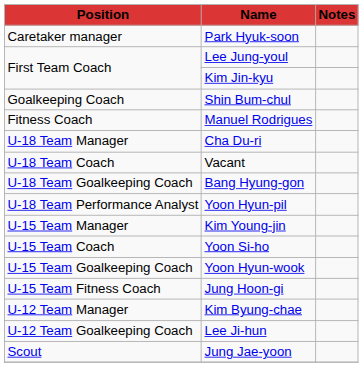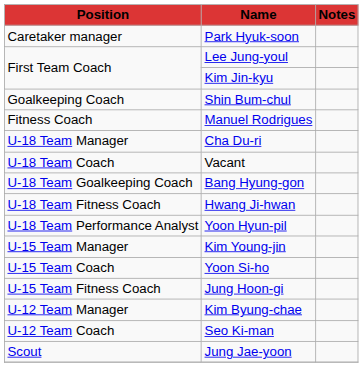+ row: U-18 Team Fitness Coach | Hwang Ji-hwan
- row: U-15 Team Goalkeeping Coach | Yoon Hyun-wook
+ row: U-12 Team Coach | Seo Ki-man
- row: U-12 Team Goalkeeping Coach | Lee Ji-hun
